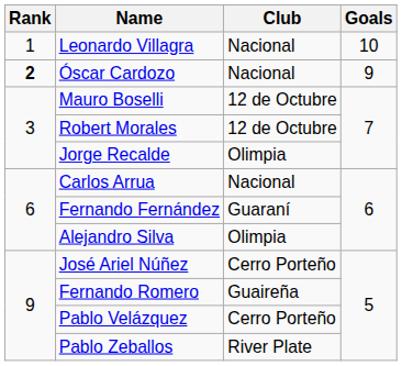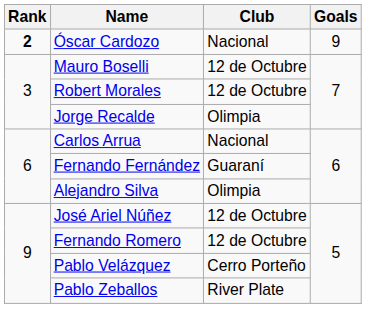- row: 1 | Leonardo Villagra | Nacional | 10
José Ariel Núñez | Club: Cerro Porteño -> 12 de Octubre
Fernando Romero | Club: Guaireña -> 12 de Octubre
